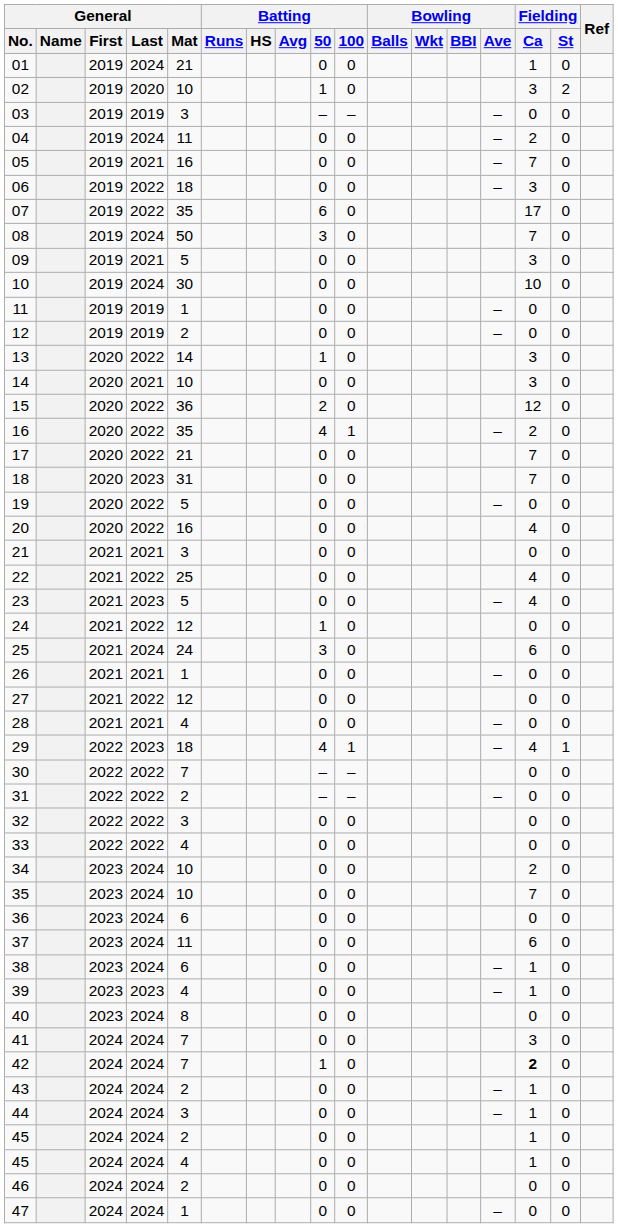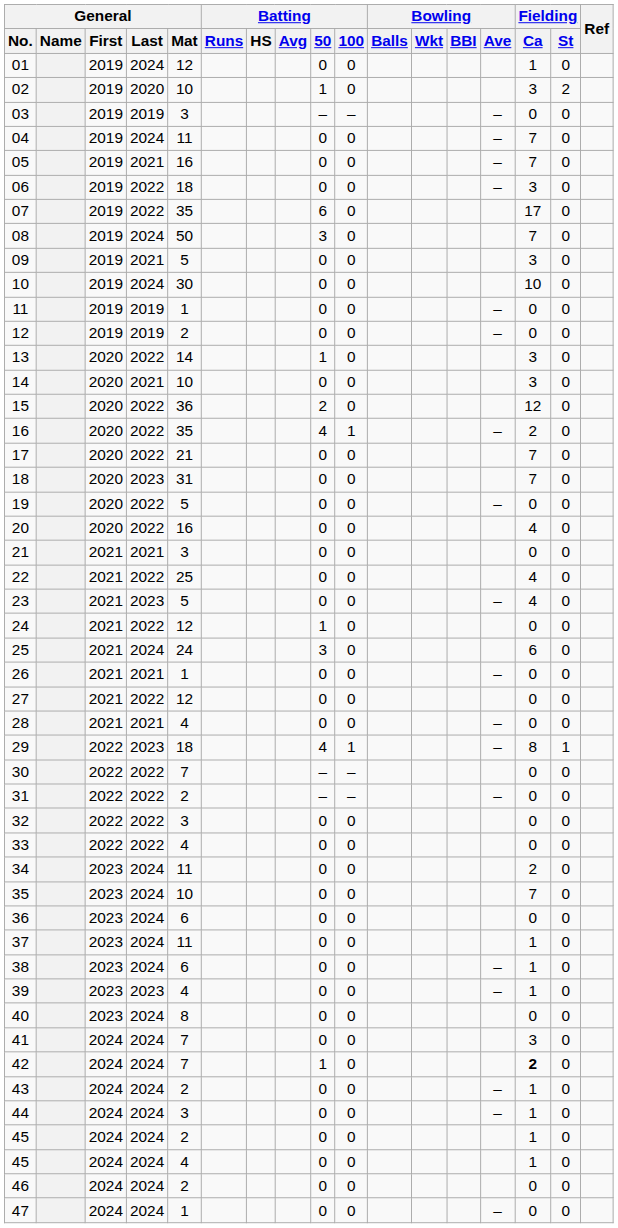01 | General / Mat: 21 -> 12
04 | Fielding / Ca: 2 -> 7
29 | Fielding / Ca: 4 -> 8
34 | General / Mat: 10 -> 11
37 | Fielding / Ca: 6 -> 1
